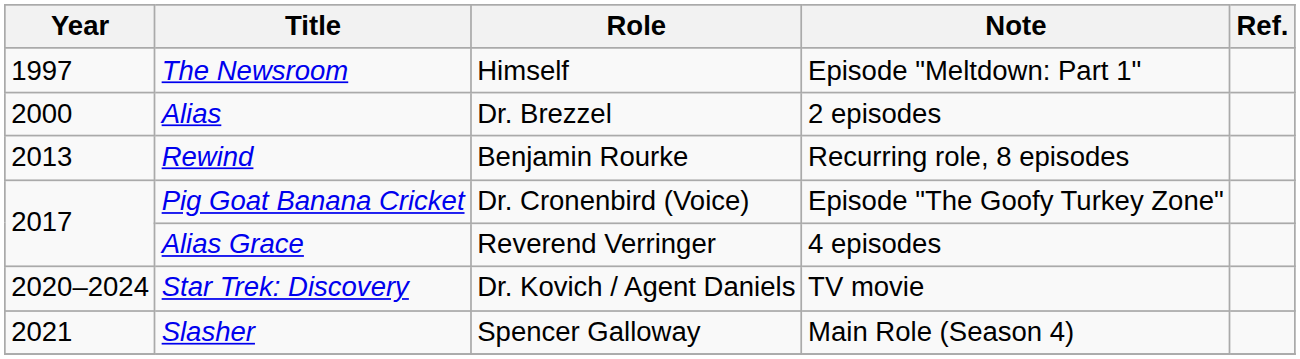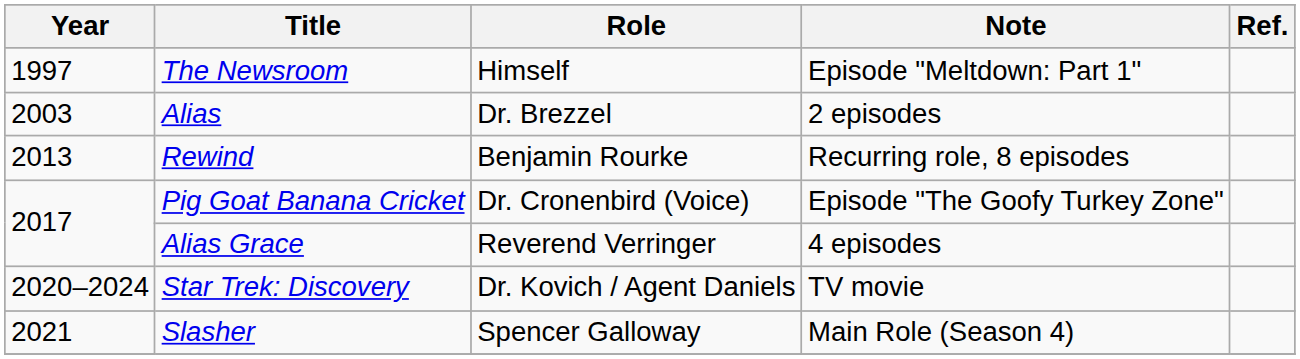Alias | Year: 2000 -> 2003
